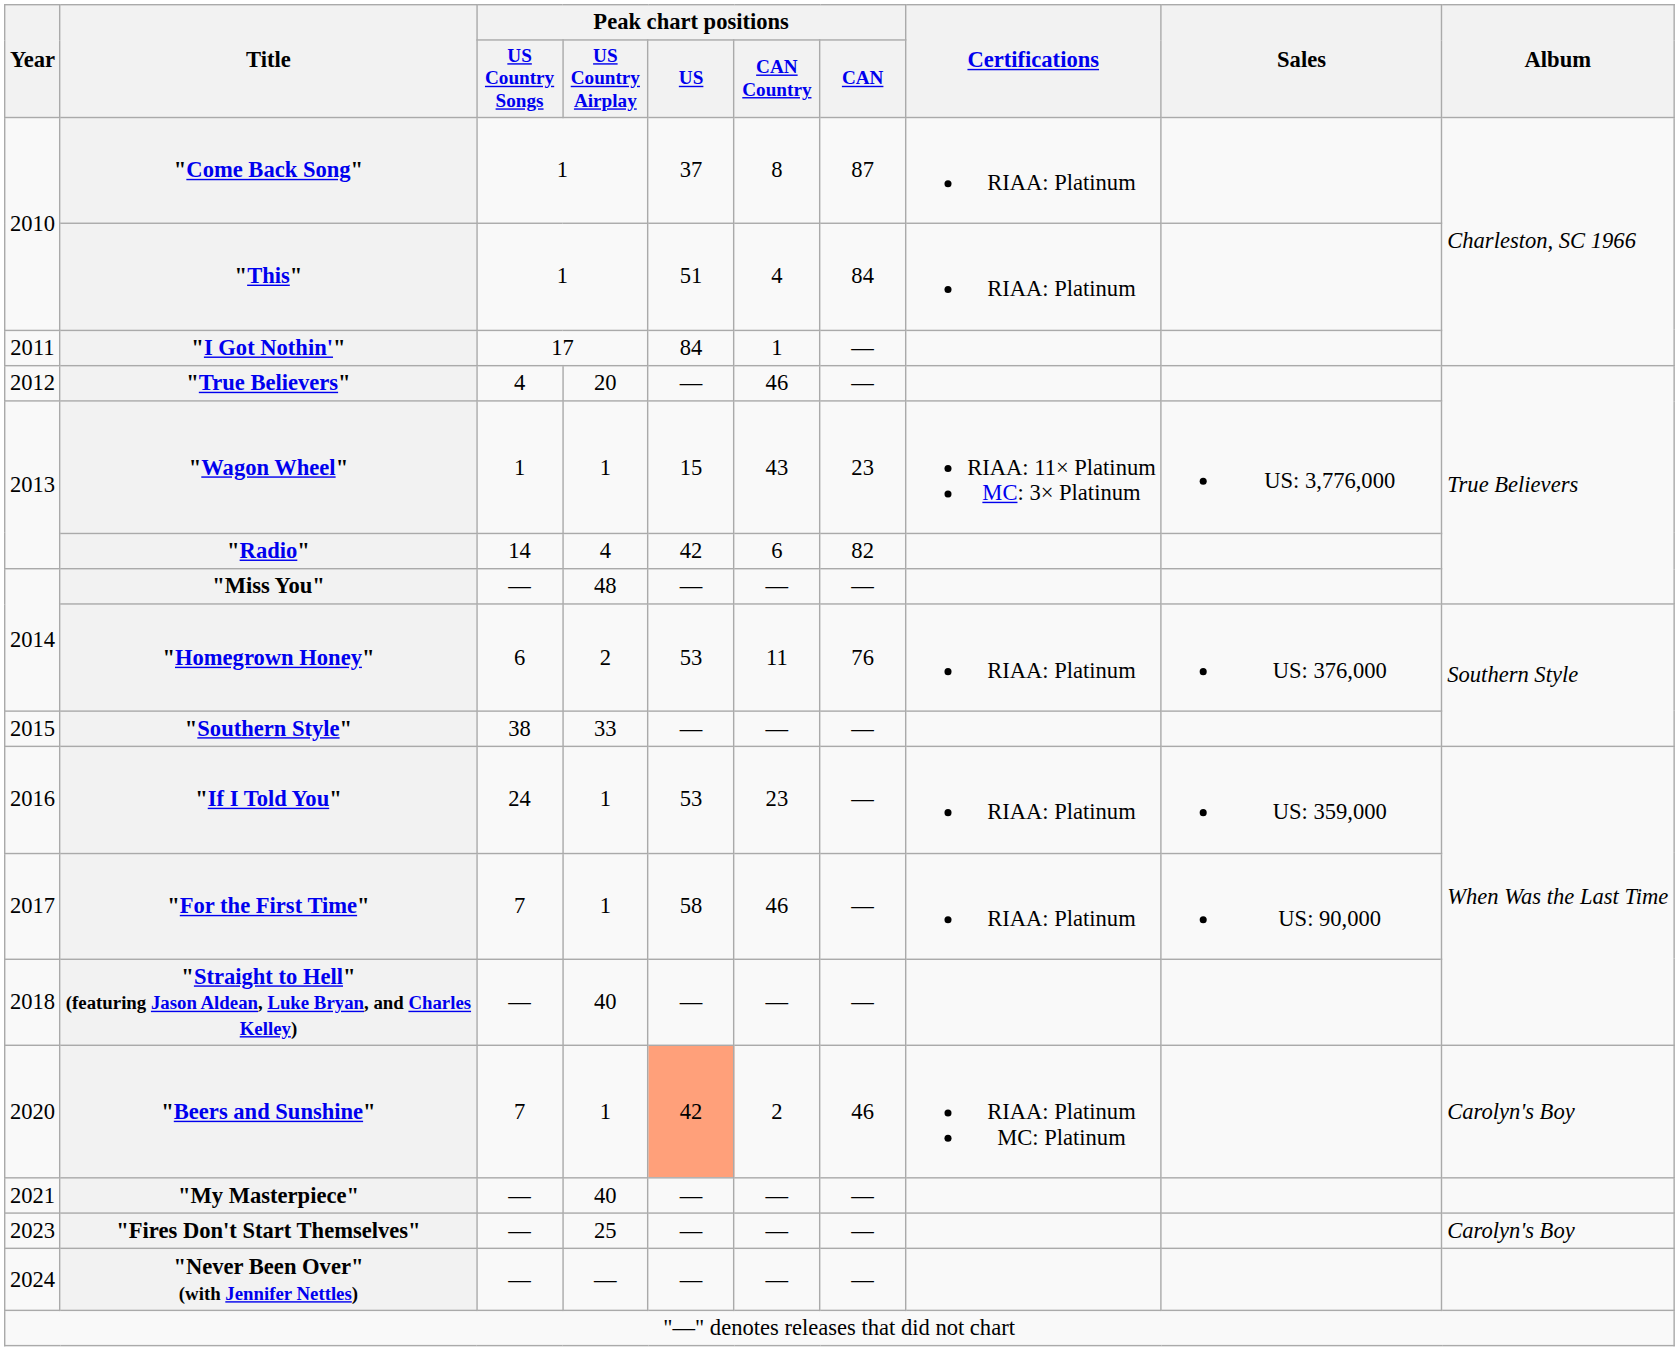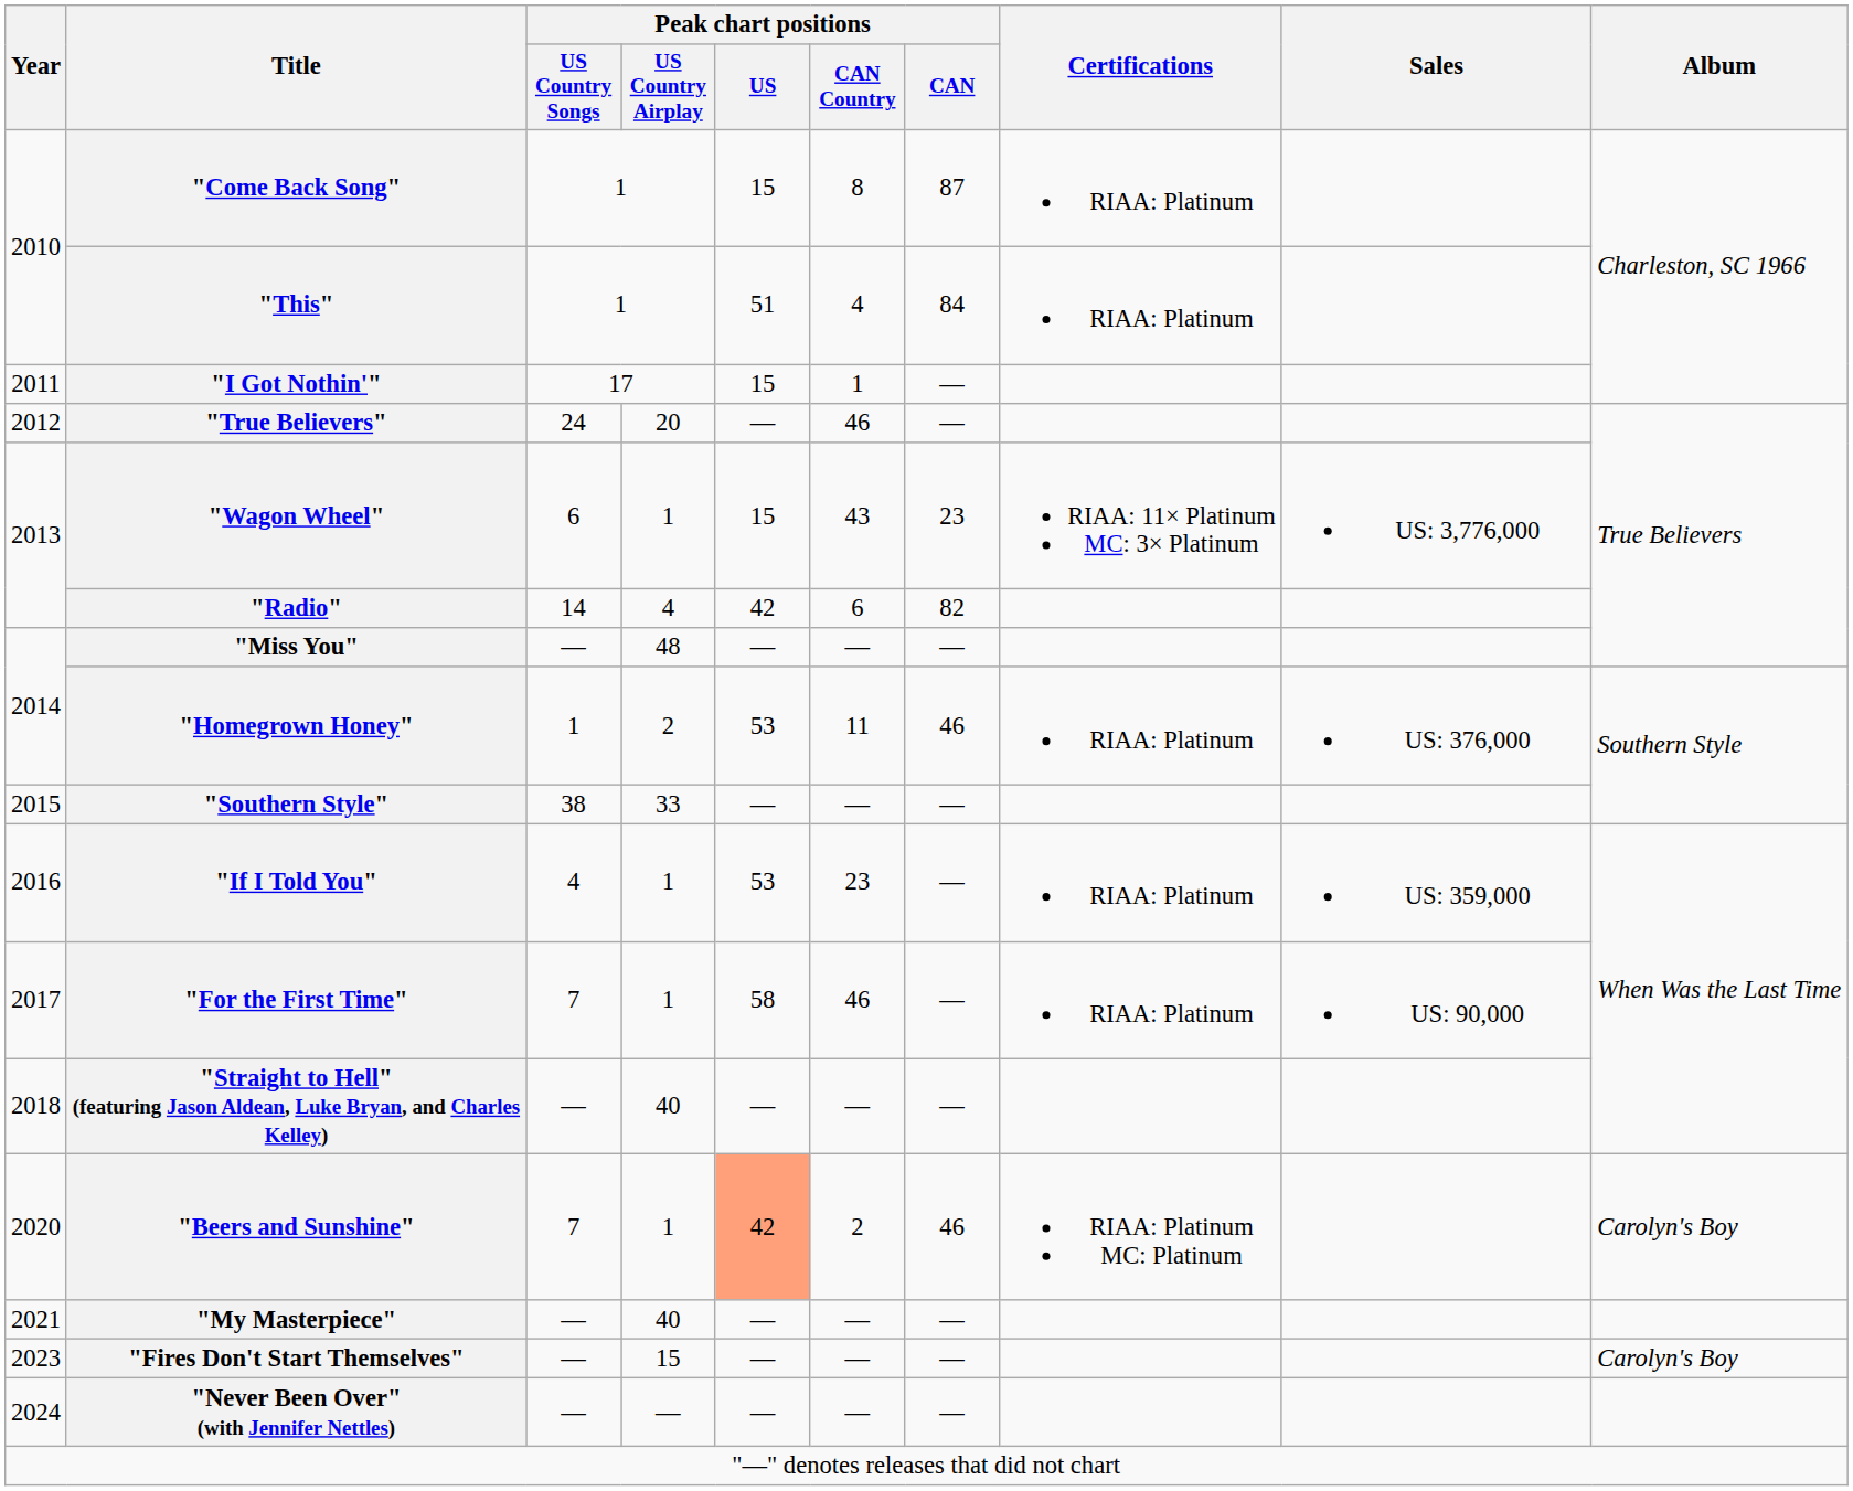"Come Back Song" | Peak chart positions / US: 37 -> 15
"I Got Nothin'" | Peak chart positions / US: 84 -> 15
"True Believers" | Peak chart positions / US Country Songs: 4 -> 24
"Wagon Wheel" | Peak chart positions / US Country Songs: 1 -> 6
"Homegrown Honey" | Peak chart positions / US Country Songs: 6 -> 1
"Homegrown Honey" | Peak chart positions / CAN: 76 -> 46
"If I Told You" | Peak chart positions / US Country Songs: 24 -> 4
"Fires Don't Start Themselves" | Peak chart positions / US Country Airplay: 25 -> 15
